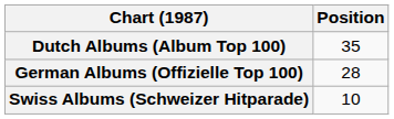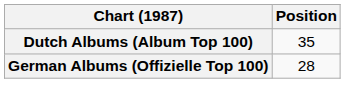- row: Swiss Albums (Schweizer Hitparade) | 10
